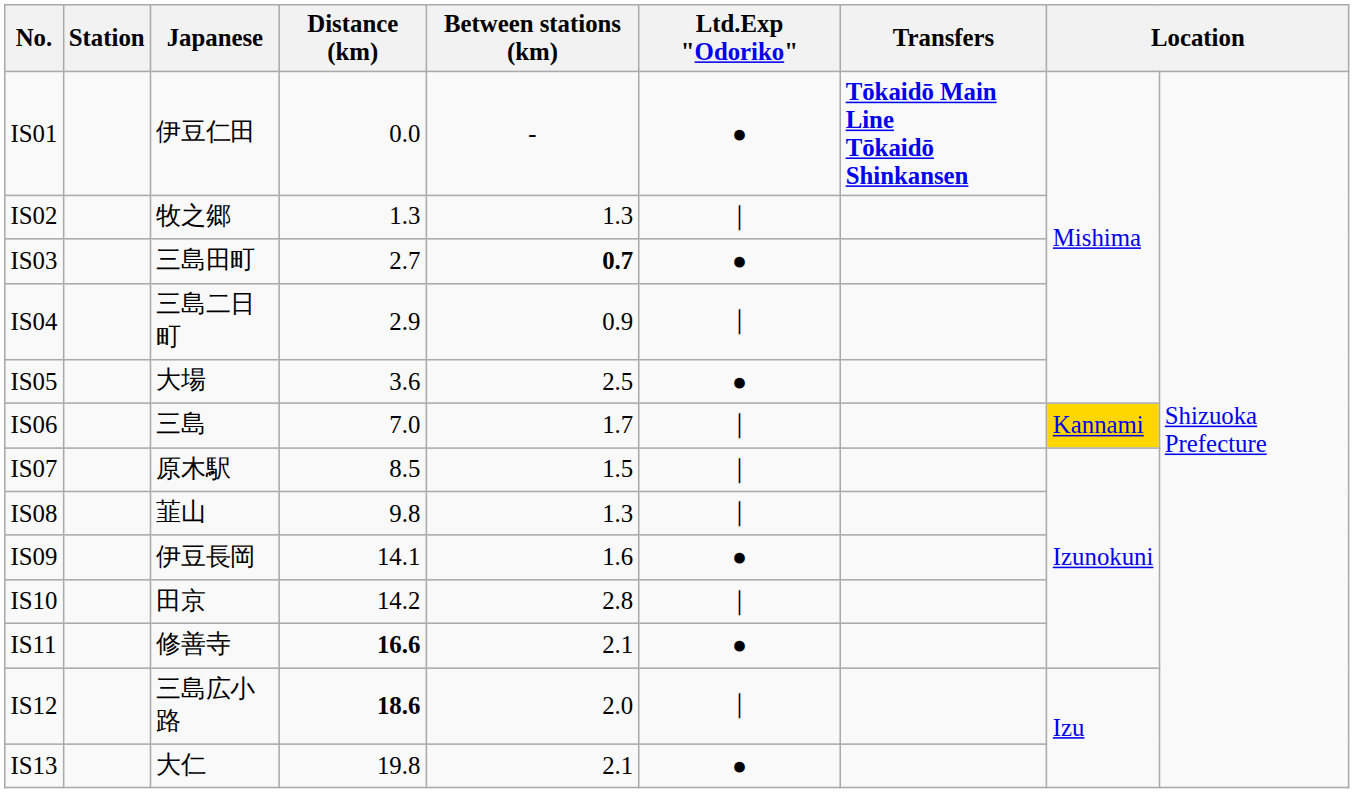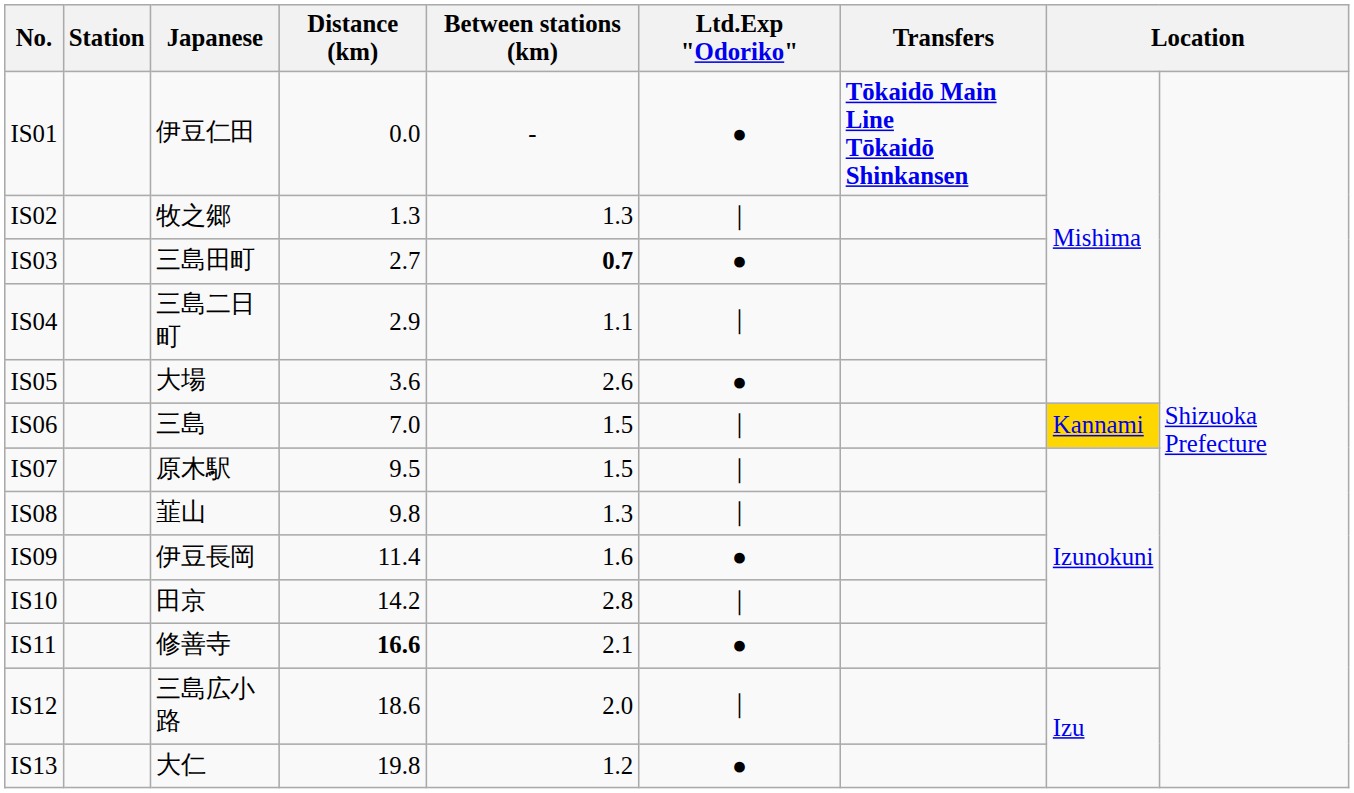IS04 | Between stations (km): 0.9 -> 1.1
IS05 | Between stations (km): 2.5 -> 2.6
IS06 | Between stations (km): 1.7 -> 1.5
IS07 | Distance (km): 8.5 -> 9.5
IS09 | Distance (km): 14.1 -> 11.4
IS12 | Distance (km): bold -> normal
IS13 | Between stations (km): 2.1 -> 1.2
